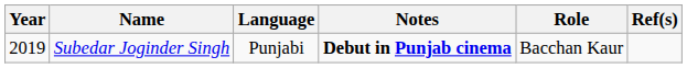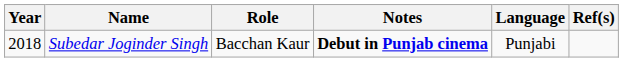columns swapped: Role <-> Language
Subedar Joginder Singh | Year: 2019 -> 2018
